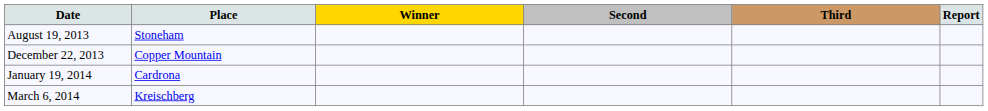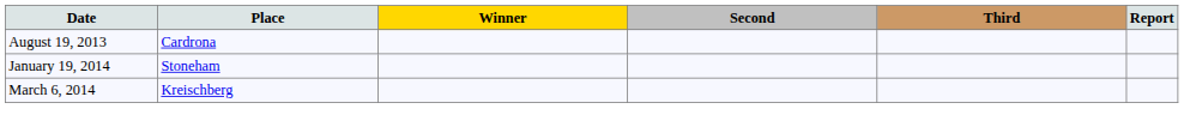August 19, 2013 | Place: Stoneham -> Cardrona
- row: December 22, 2013 | Copper Mountain
January 19, 2014 | Place: Cardrona -> Stoneham
